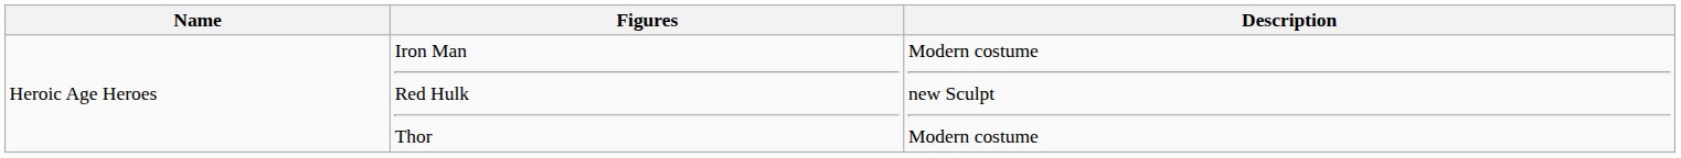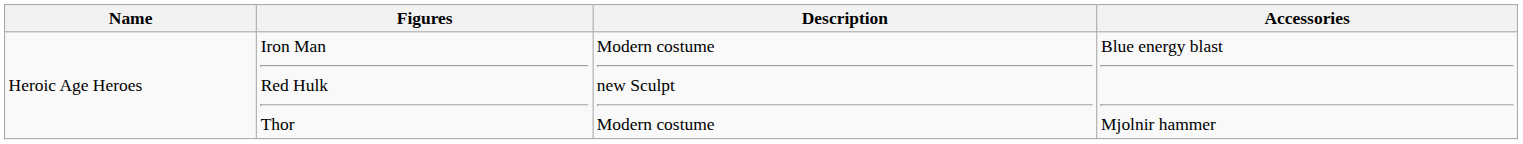+ column: Accessories | Blue energy blast Mjolnir hammer
